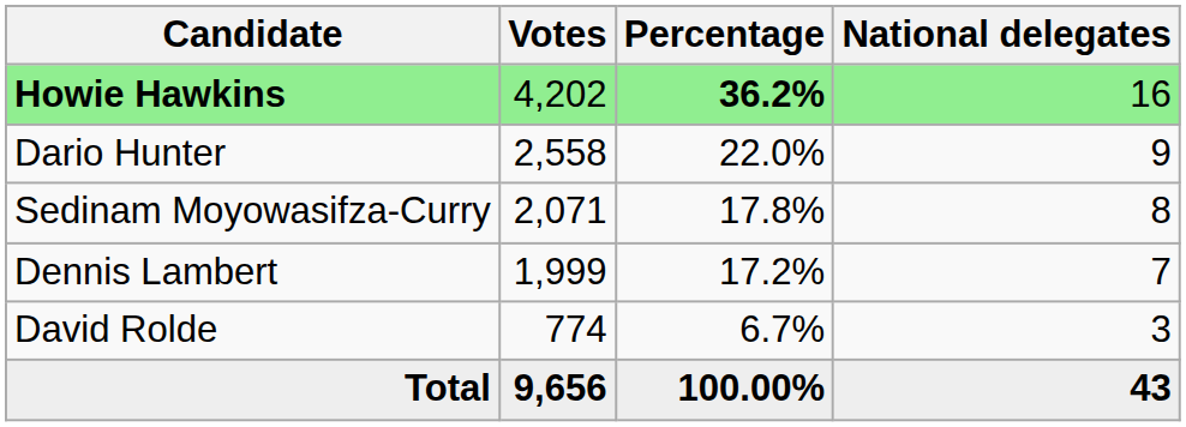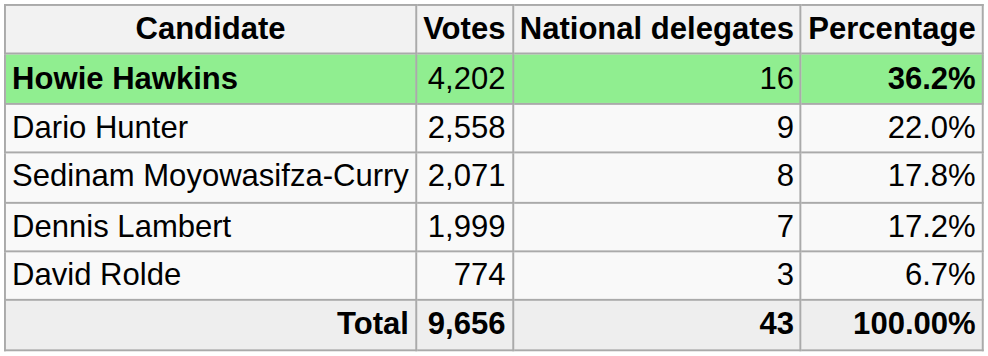columns swapped: Percentage <-> National delegates
